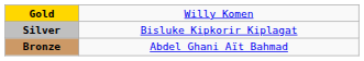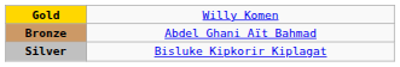rows swapped: Silver <-> Bronze
